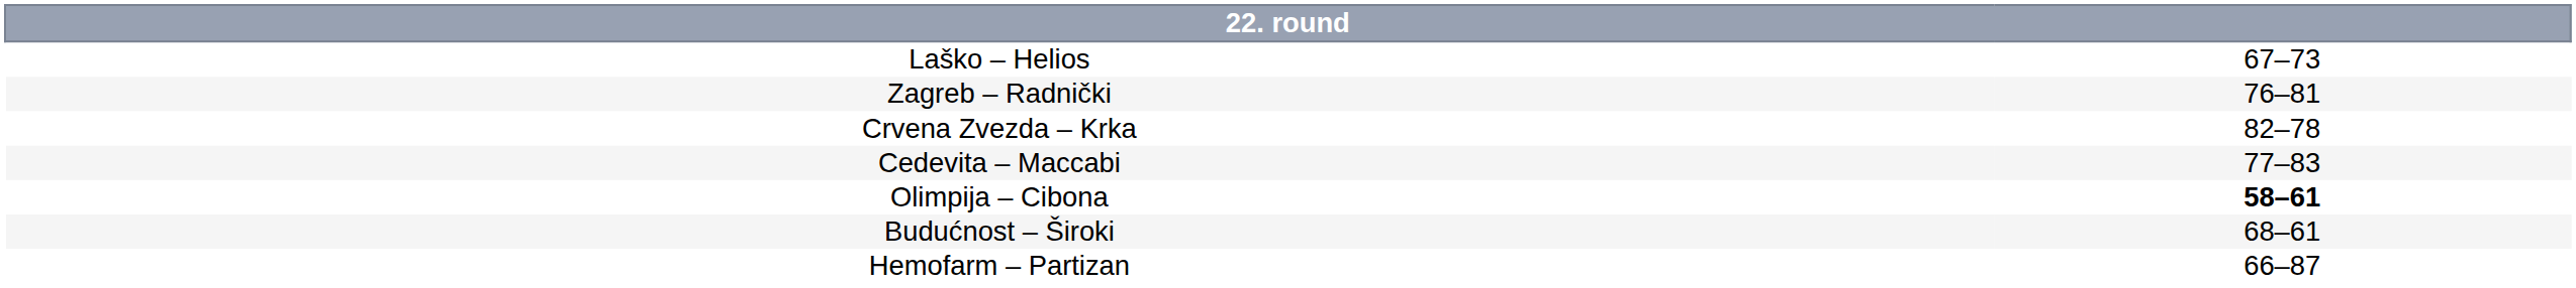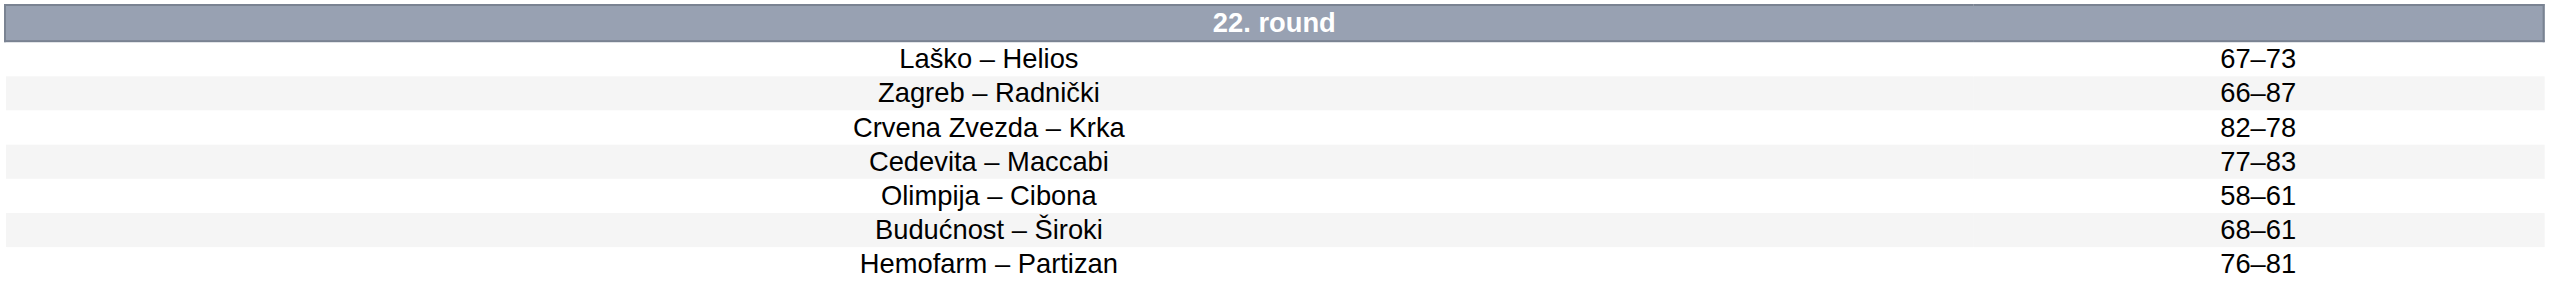Zagreb – Radnički | column 2: 76–81 -> 66–87
Olimpija – Cibona | column 2: bold -> normal
Hemofarm – Partizan | column 2: 66–87 -> 76–81
